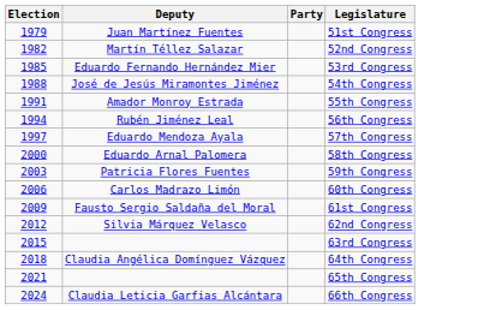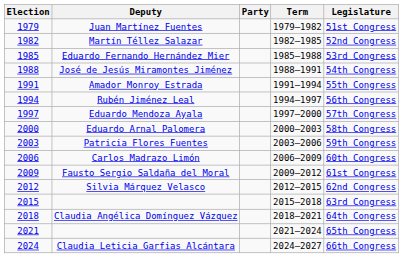+ column: Term | 1979–1982 | 1982–1985 | 1985–1988 | 1988–1991 | 1991–1994 | 1994–1997 | 1997–2000 | 2000–2003 | 2003–2006 | 2006–2009 | 2009–2012 | 2012–2015 | 2015–2018 | 2018–2021 | 2021–2024 | 2024–2027
